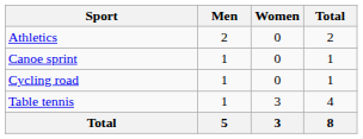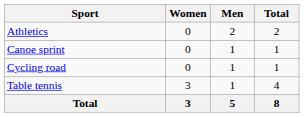columns swapped: Men <-> Women
